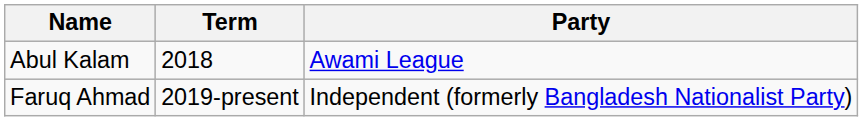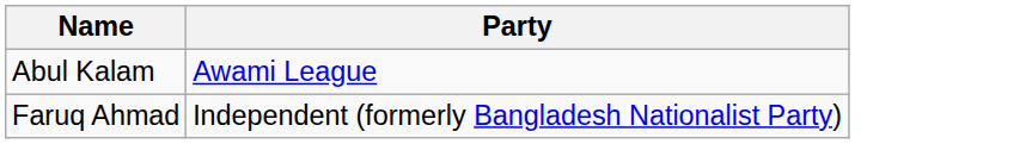- column: Term | 2018 | 2019-present
